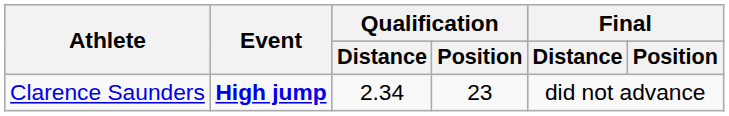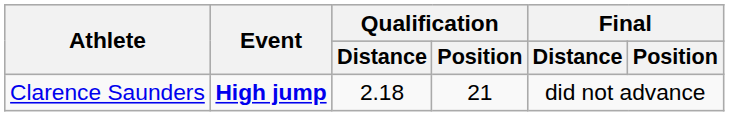Clarence Saunders | Qualification / Distance: 2.34 -> 2.18
Clarence Saunders | Qualification / Position: 23 -> 21
